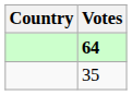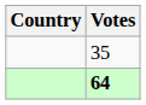rows swapped: 64 <-> 35
